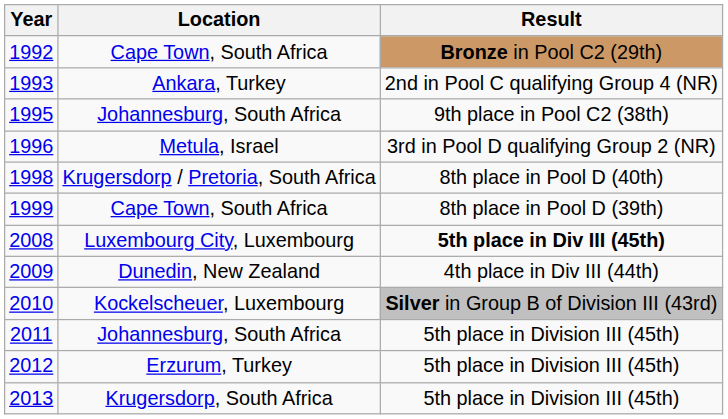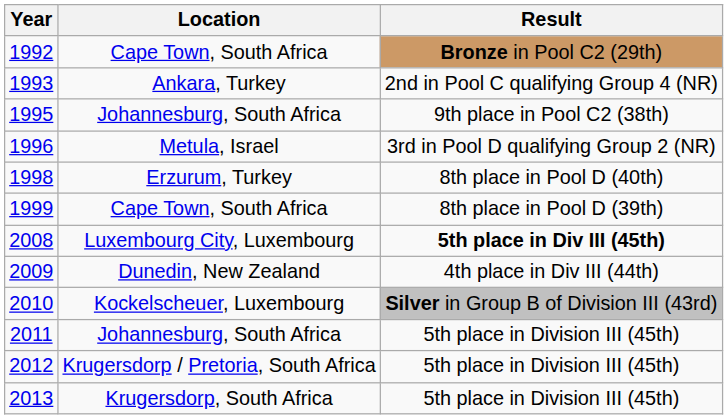1998 | Location: Krugersdorp / Pretoria, South Africa -> Erzurum, Turkey
2012 | Location: Erzurum, Turkey -> Krugersdorp / Pretoria, South Africa
